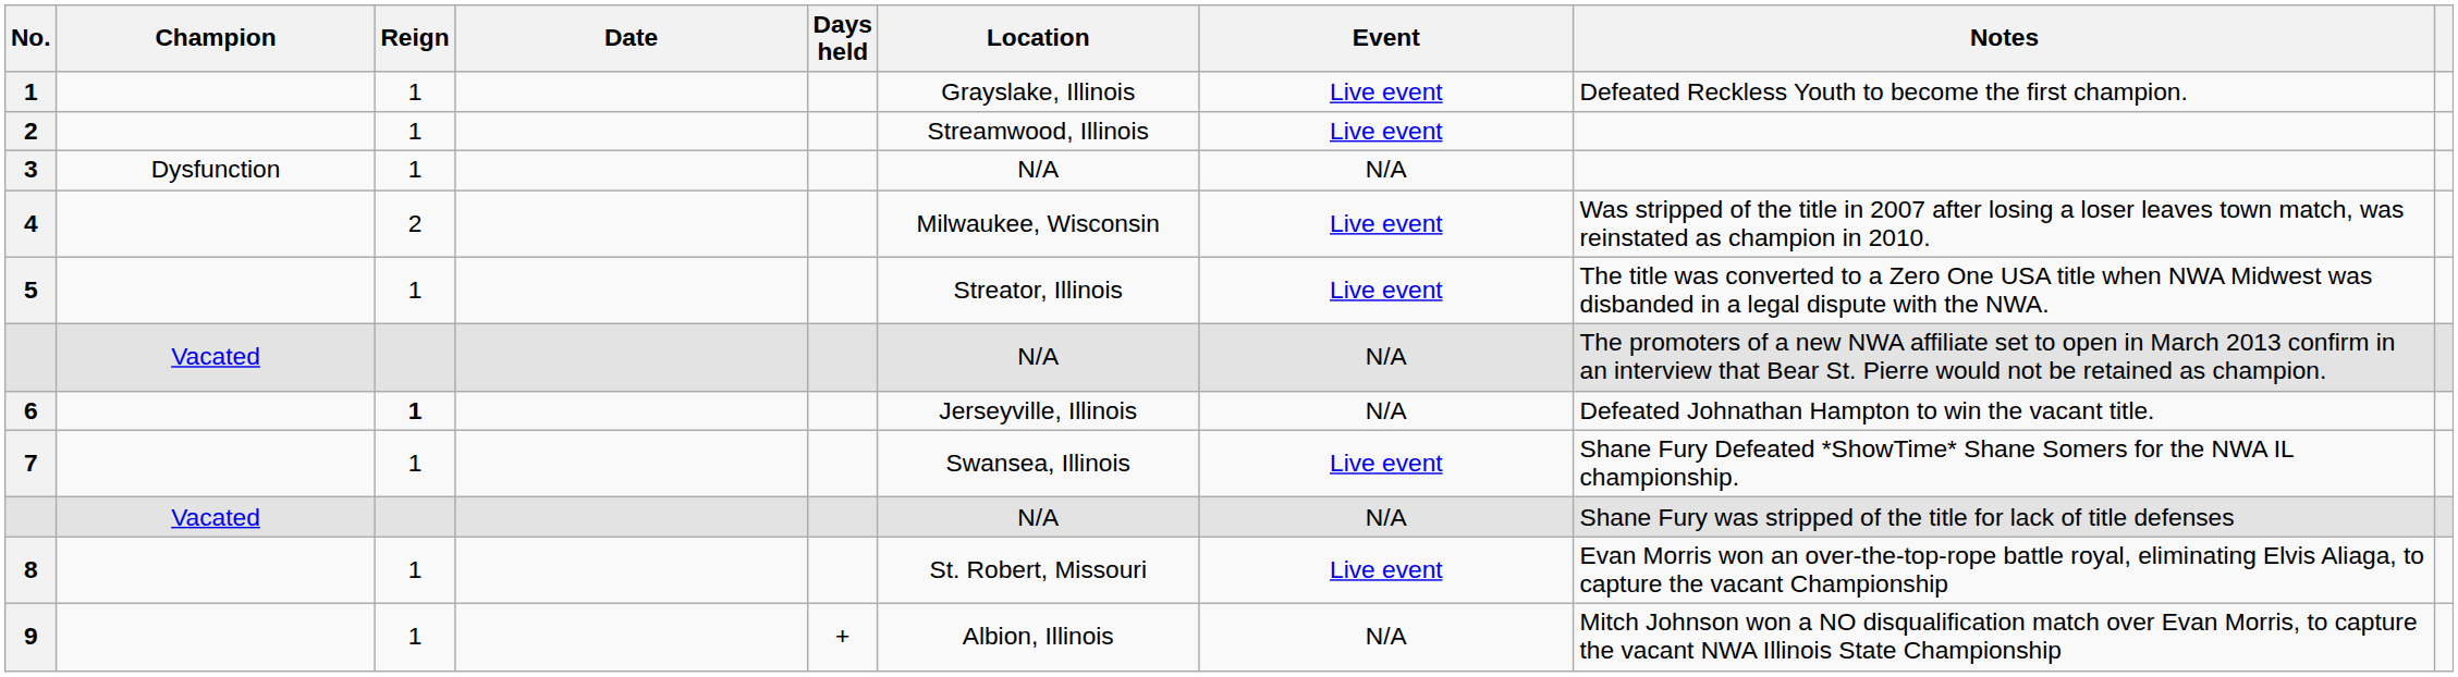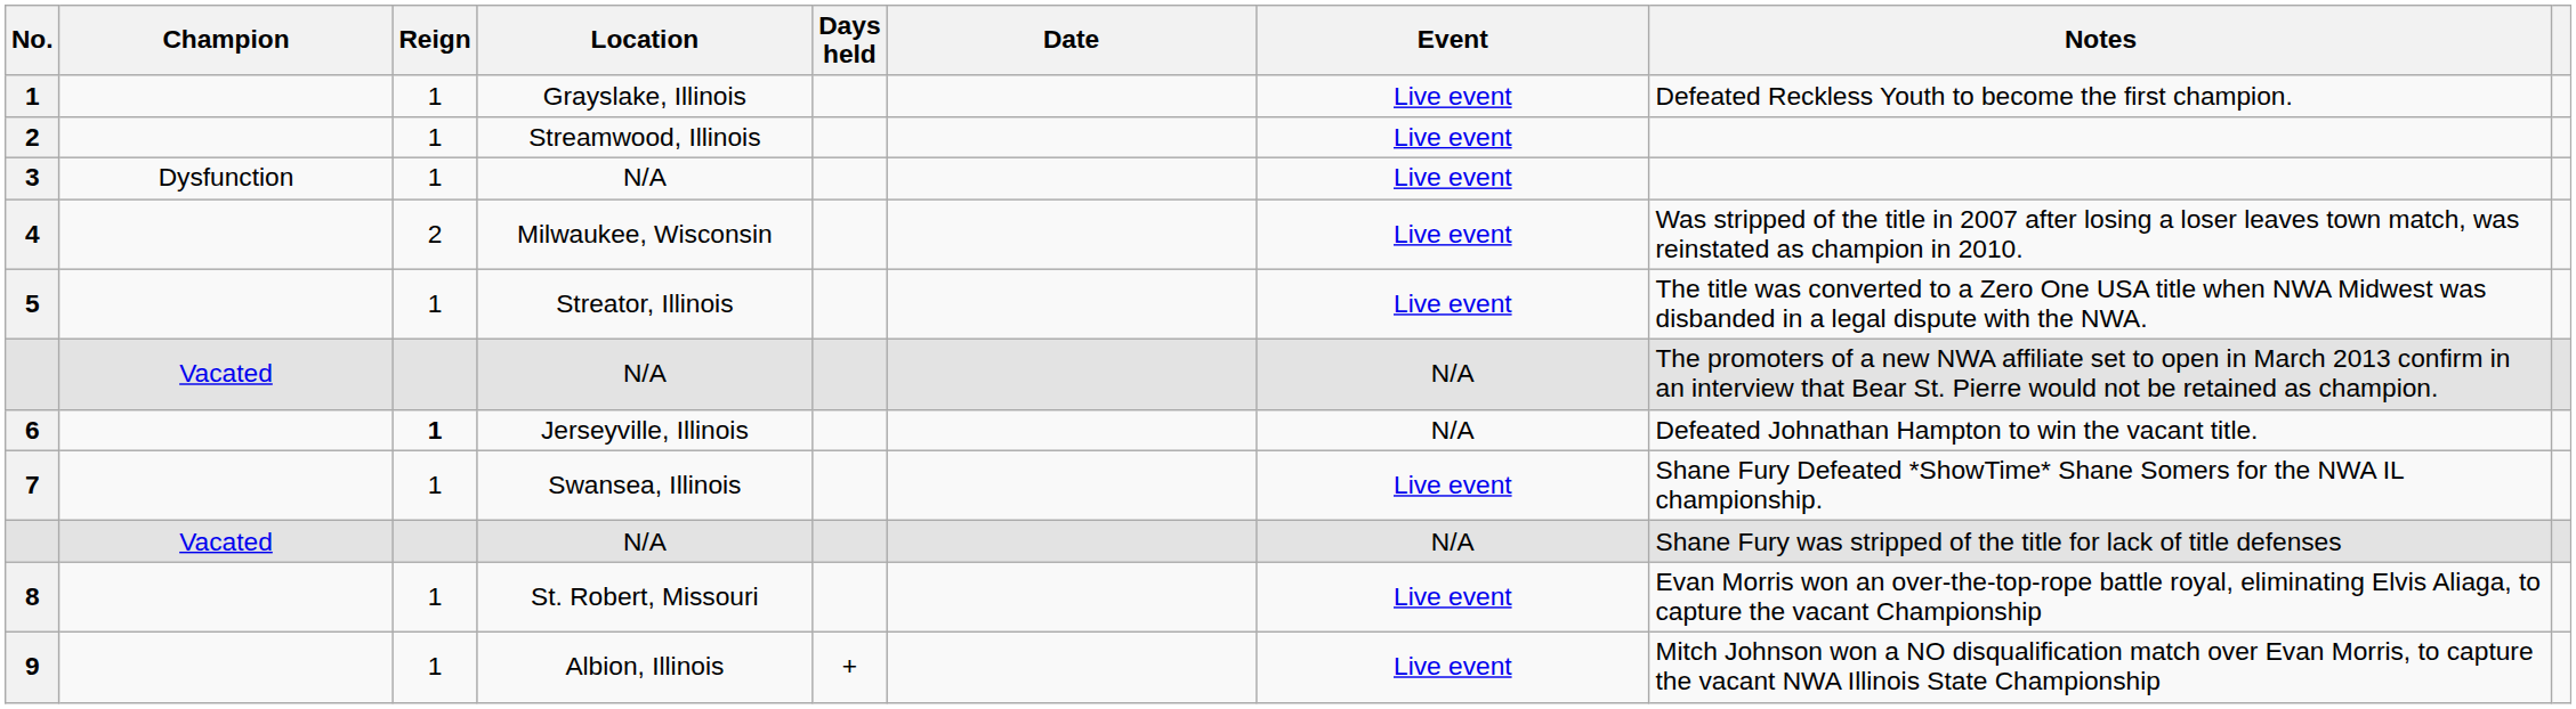columns swapped: Date <-> Location
3 | Event: N/A -> Live event
9 | Event: N/A -> Live event
